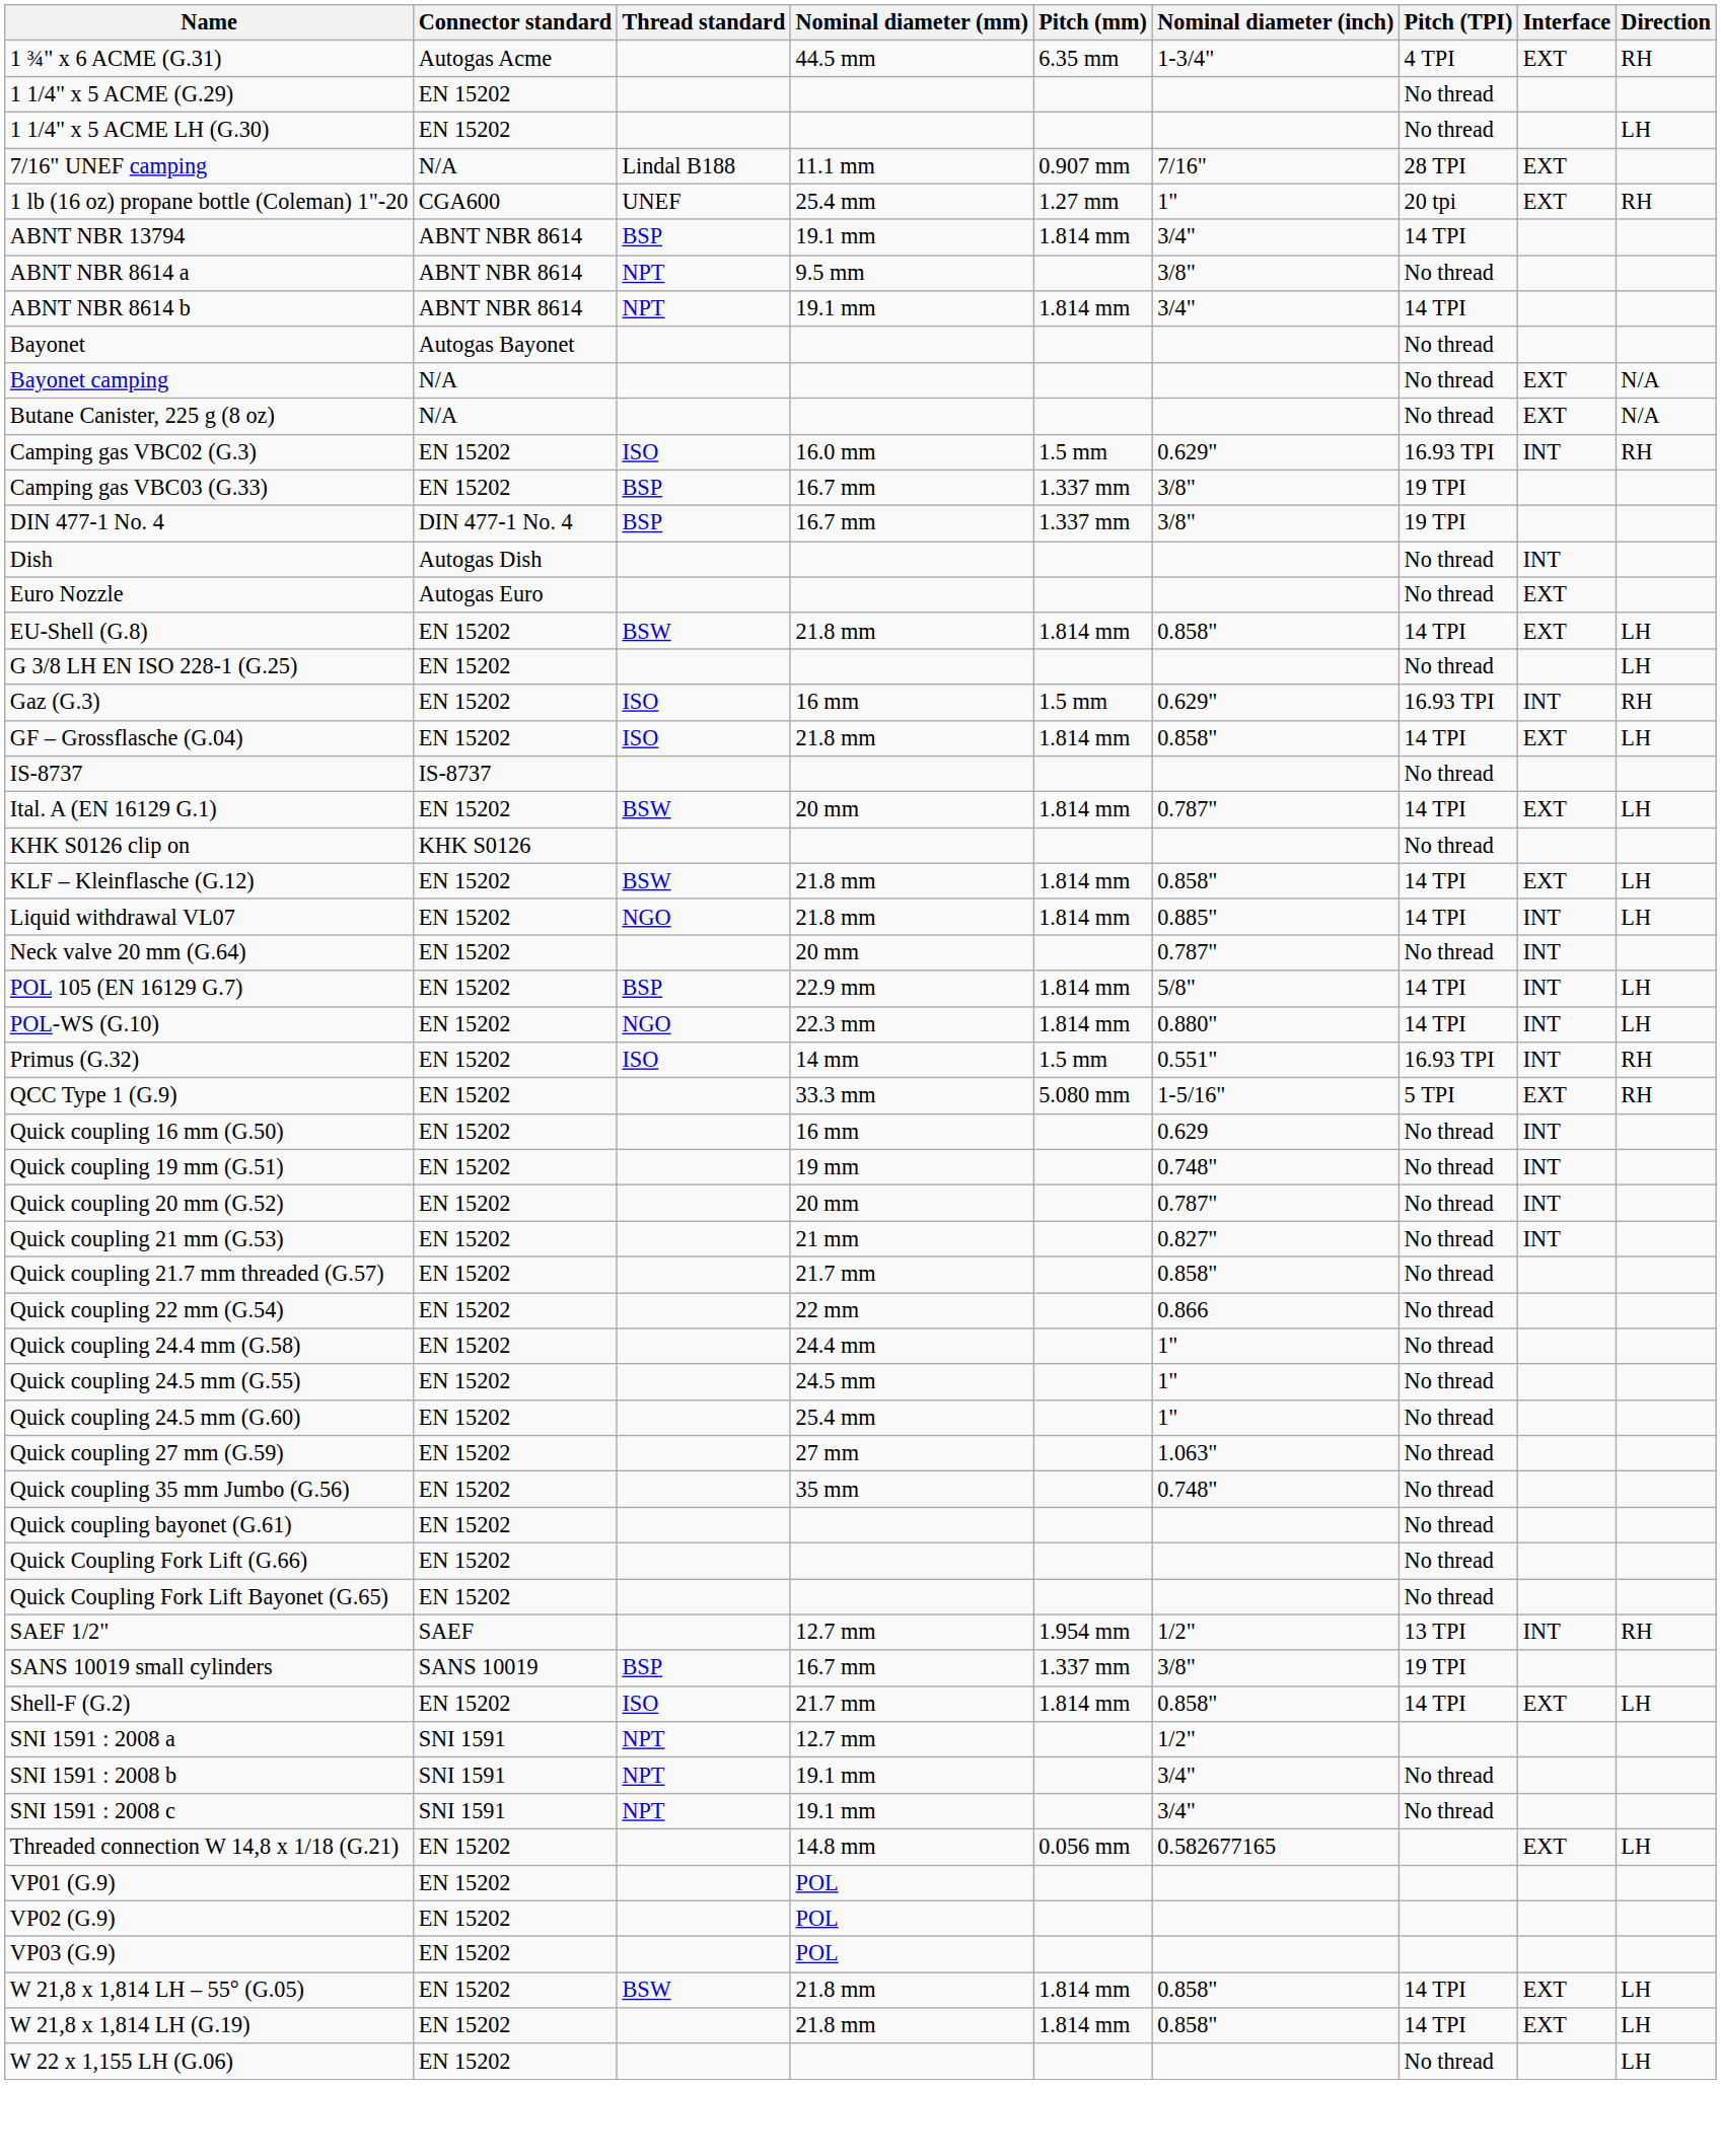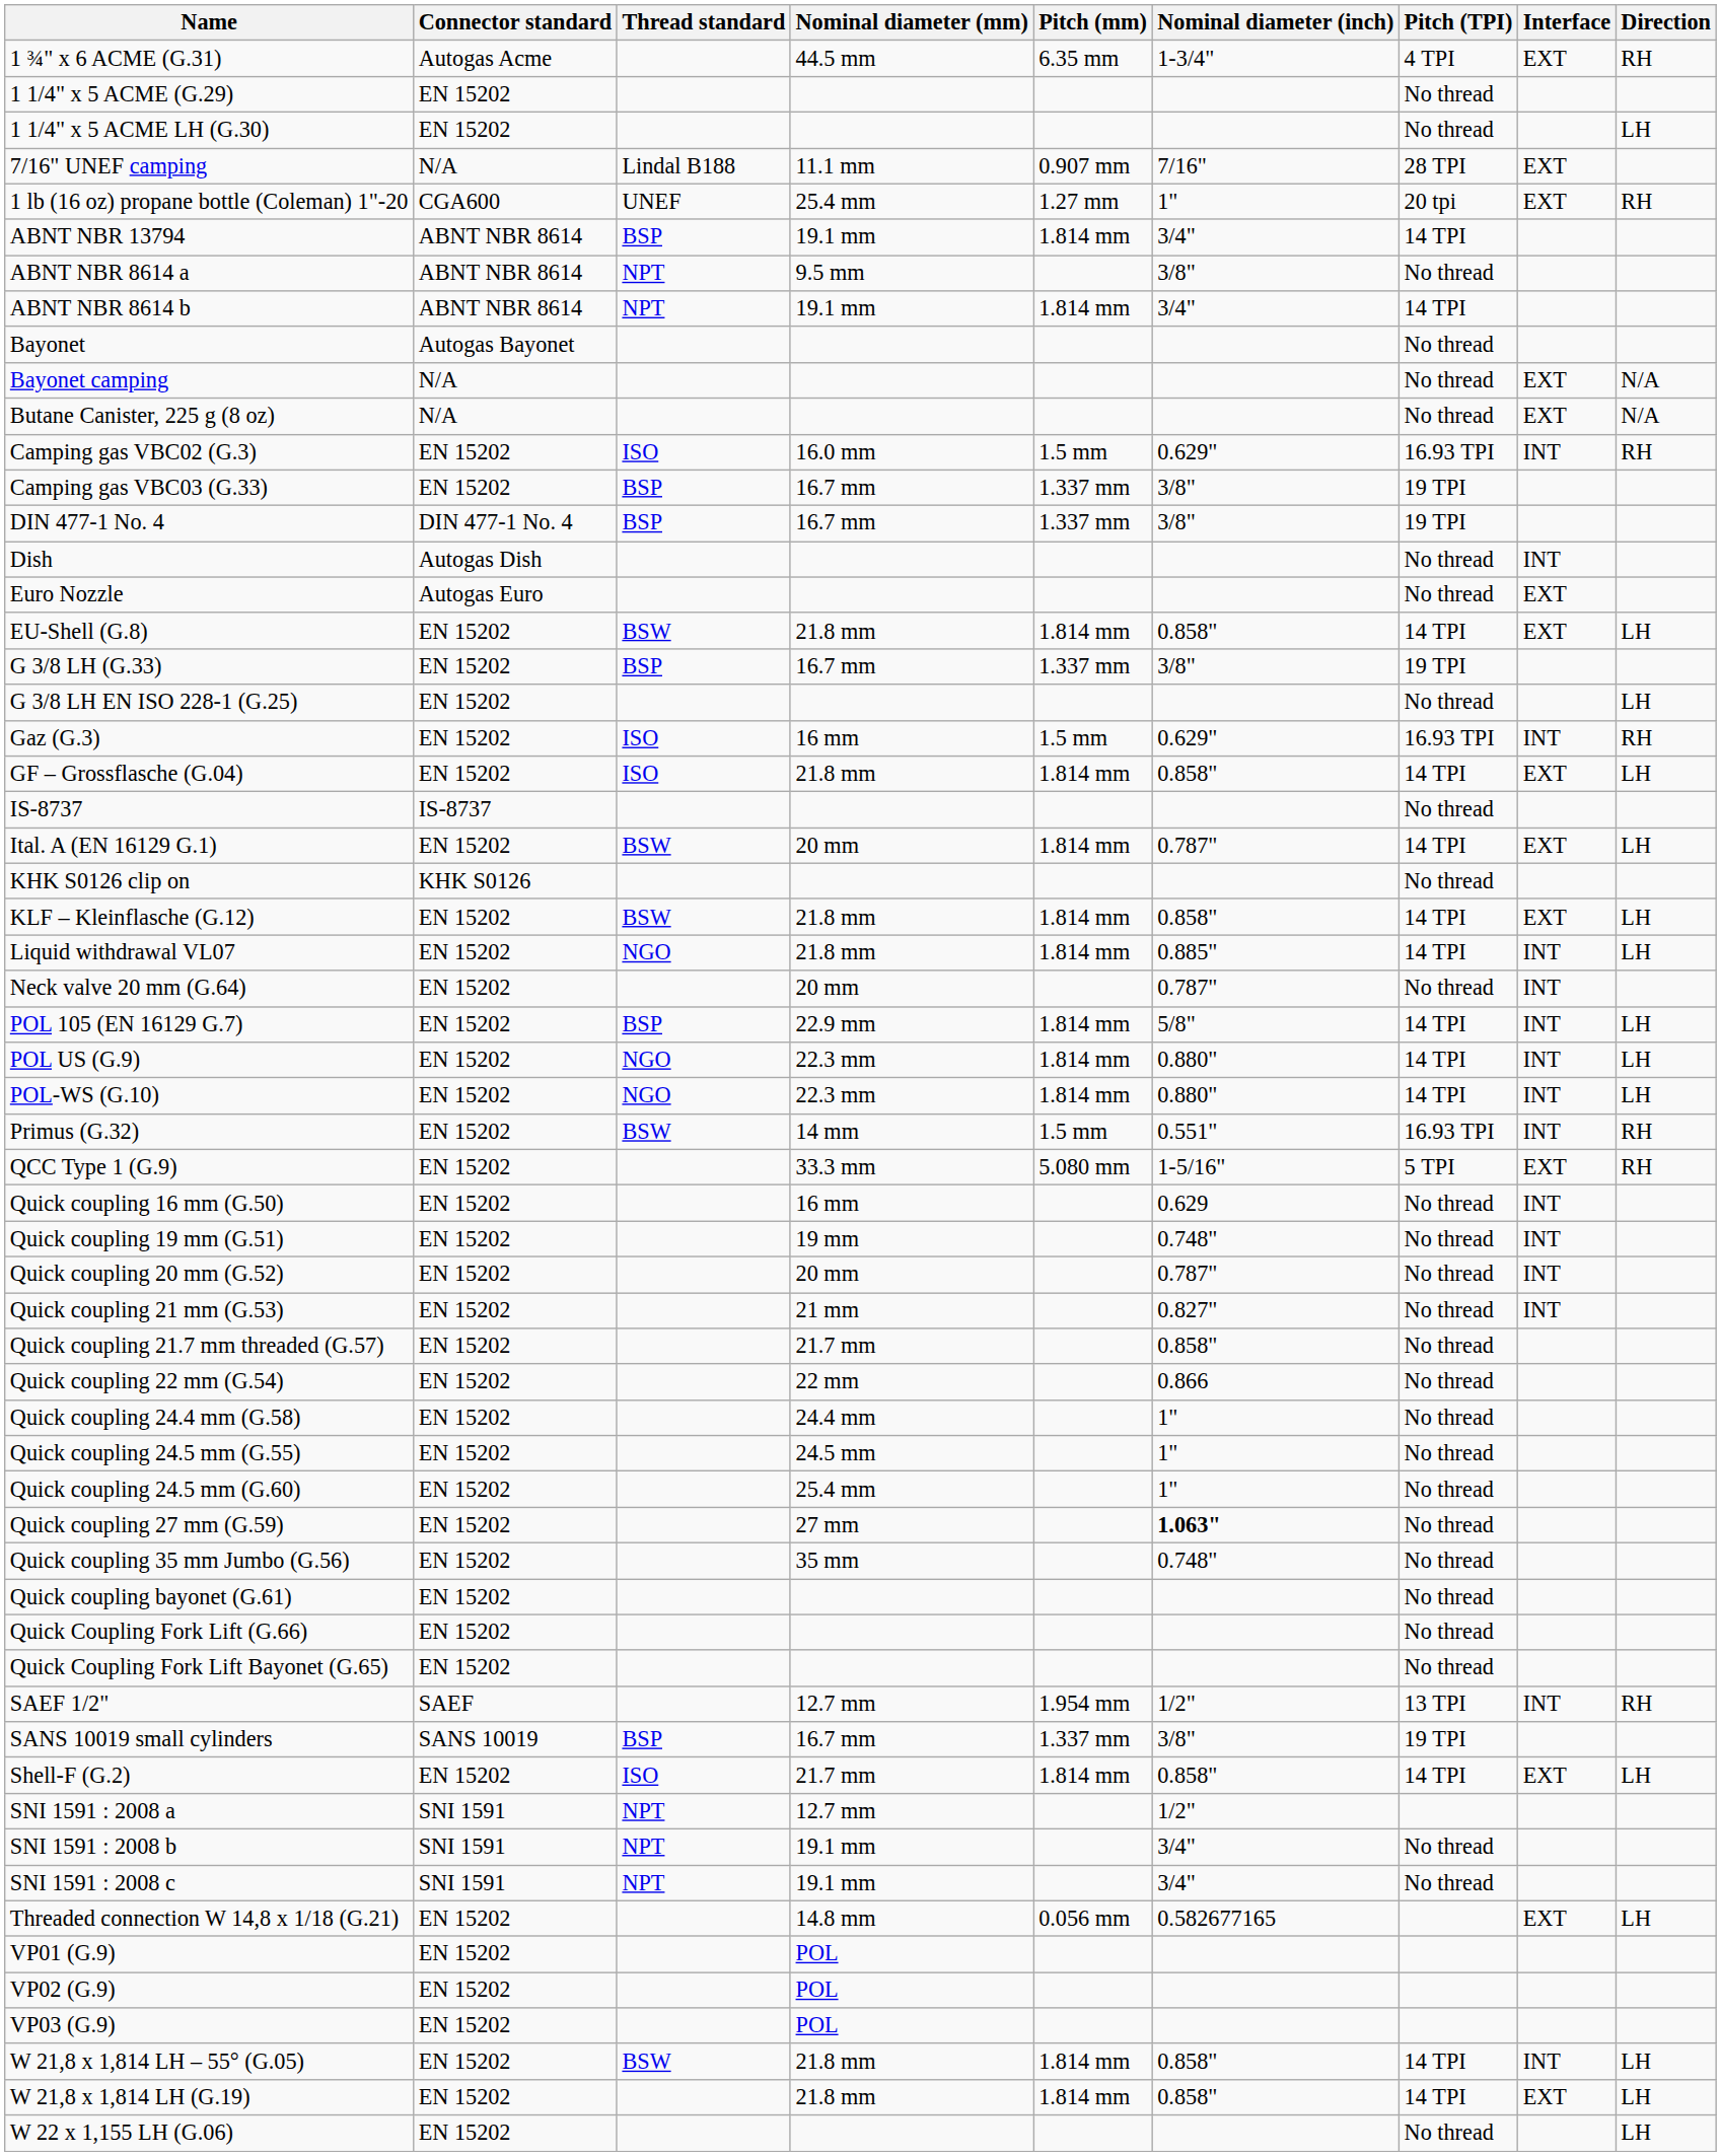+ row: G 3/8 LH (G.33) | EN 15202 | BSP | 16.7 mm | 1.337 mm | 3/8" | 19 TPI
+ row: POL US (G.9) | EN 15202 | NGO | 22.3 mm | 1.814 mm | 0.880" | 14 TPI | INT | LH
Primus (G.32) | Thread standard: ISO -> BSW
Quick coupling 27 mm (G.59) | Nominal diameter (inch): normal -> bold
W 21,8 x 1,814 LH – 55° (G.05) | Interface: EXT -> INT
